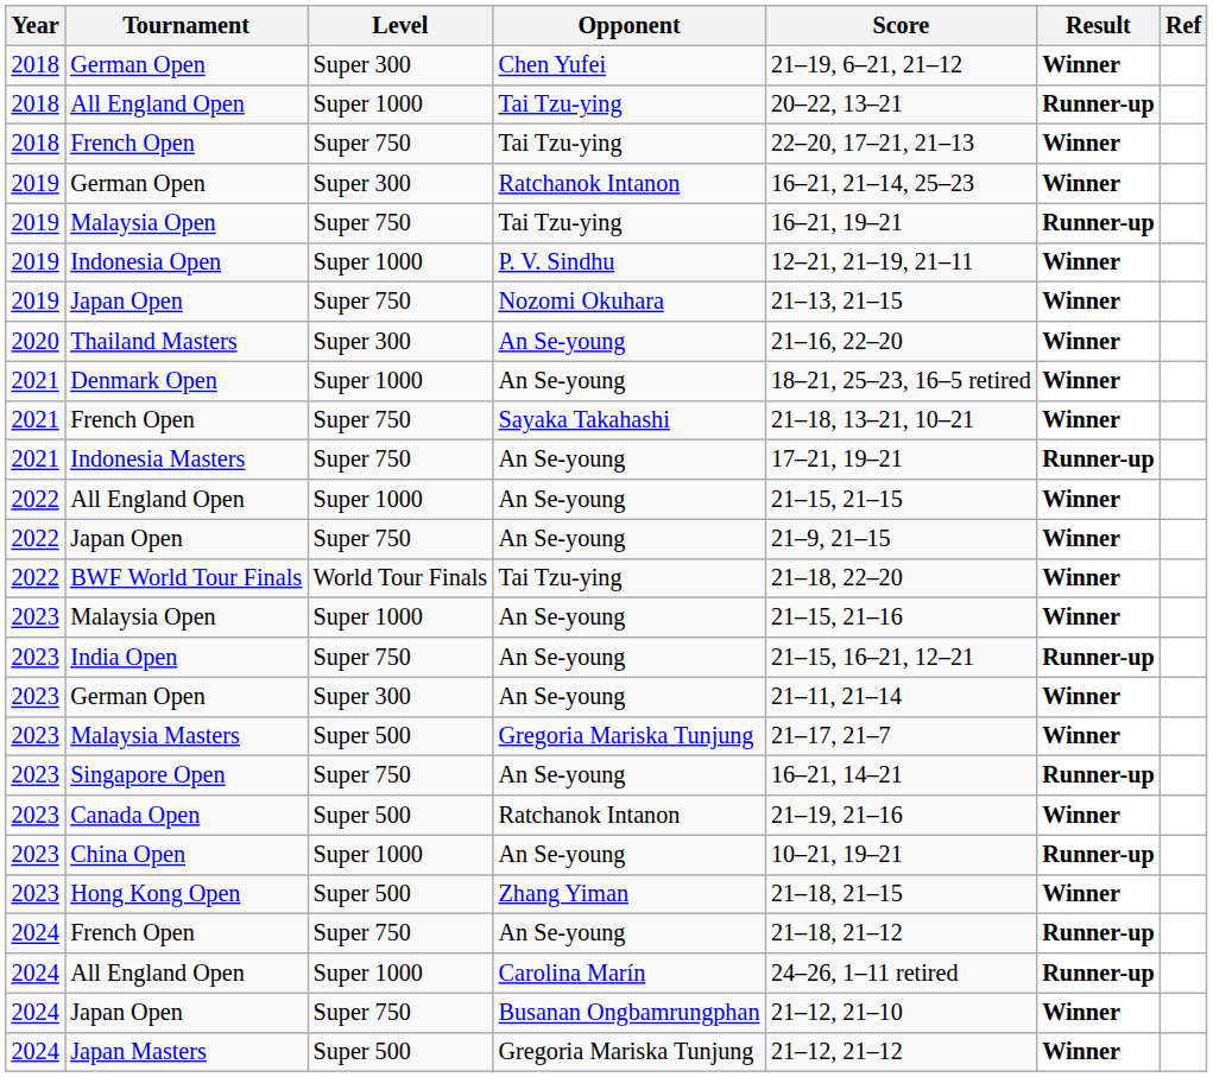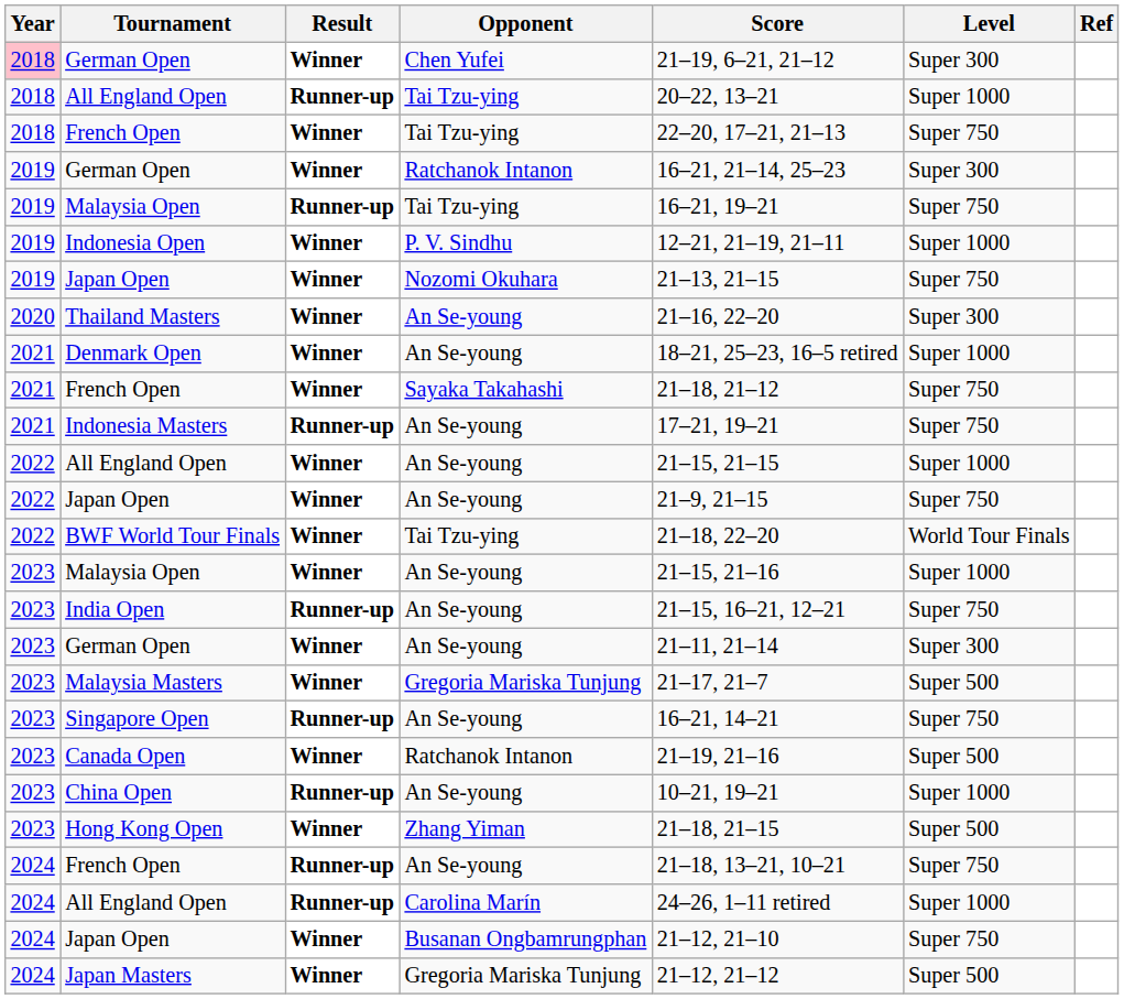columns swapped: Level <-> Result
German Open / Chen Yufei | Year: no background -> pink background
French Open / Sayaka Takahashi | Score: 21–18, 13–21, 10–21 -> 21–18, 21–12
French Open / An Se-young | Score: 21–18, 21–12 -> 21–18, 13–21, 10–21
